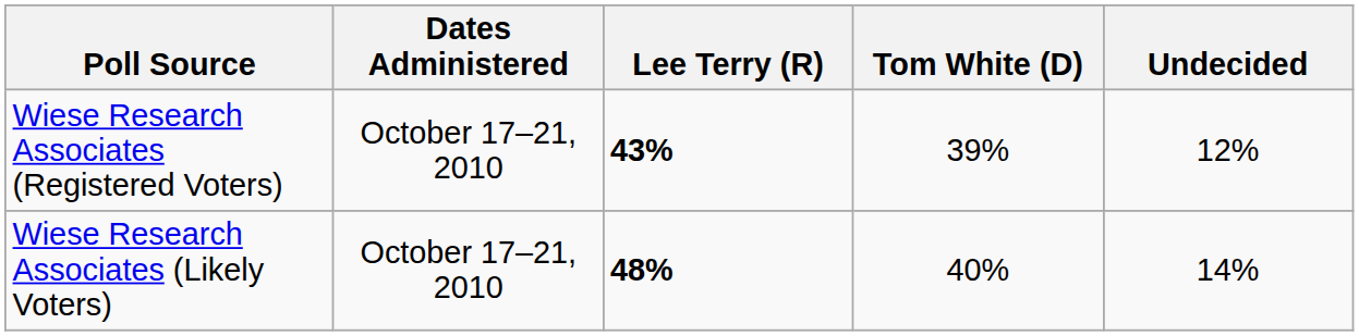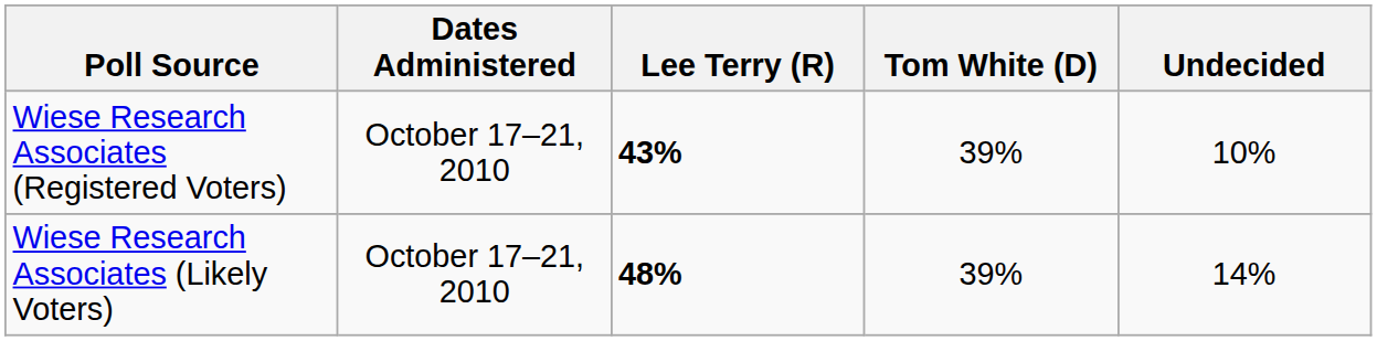Wiese Research Associates (Registered Voters) | Undecided: 12% -> 10%
Wiese Research Associates (Likely Voters) | Tom White (D): 40% -> 39%
